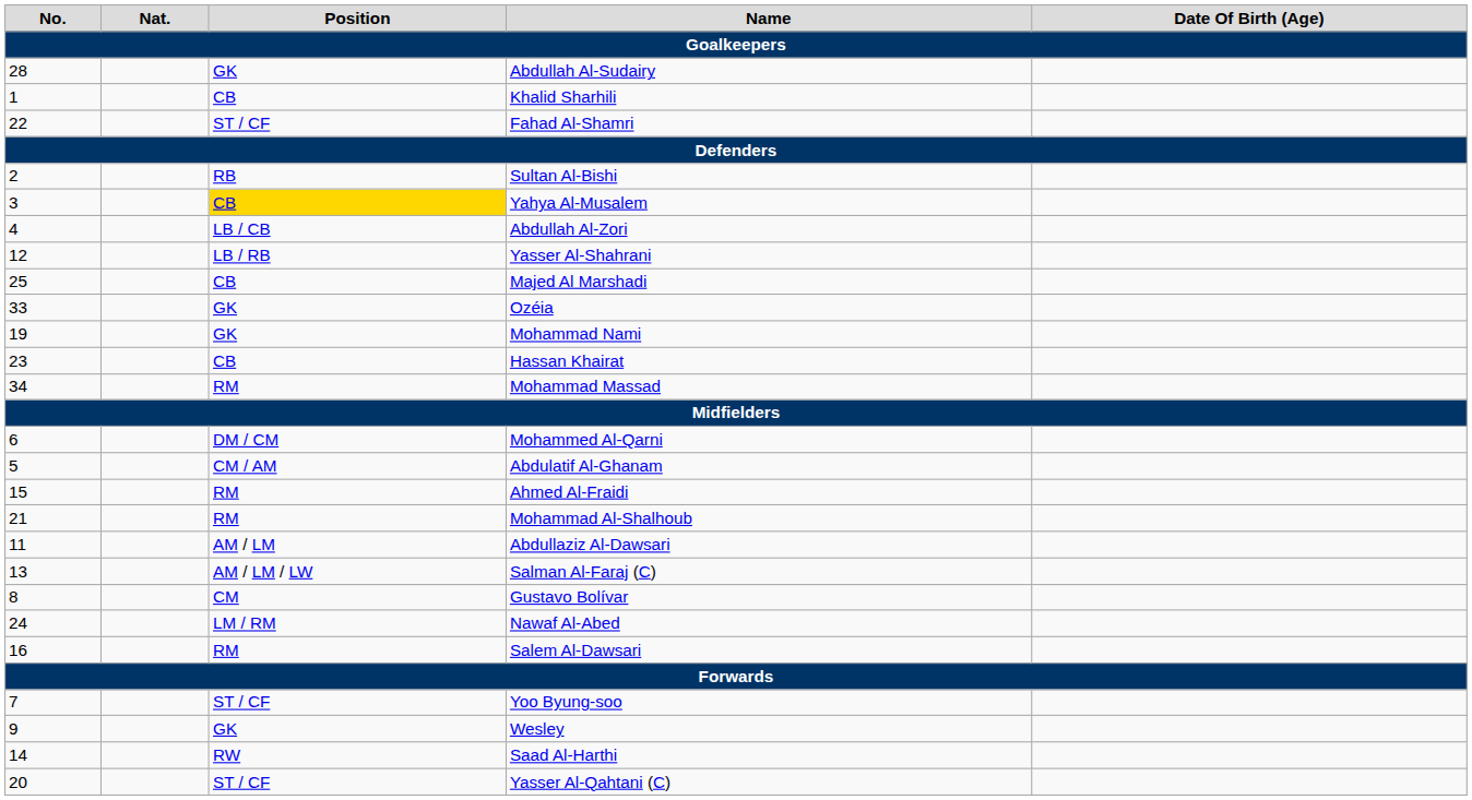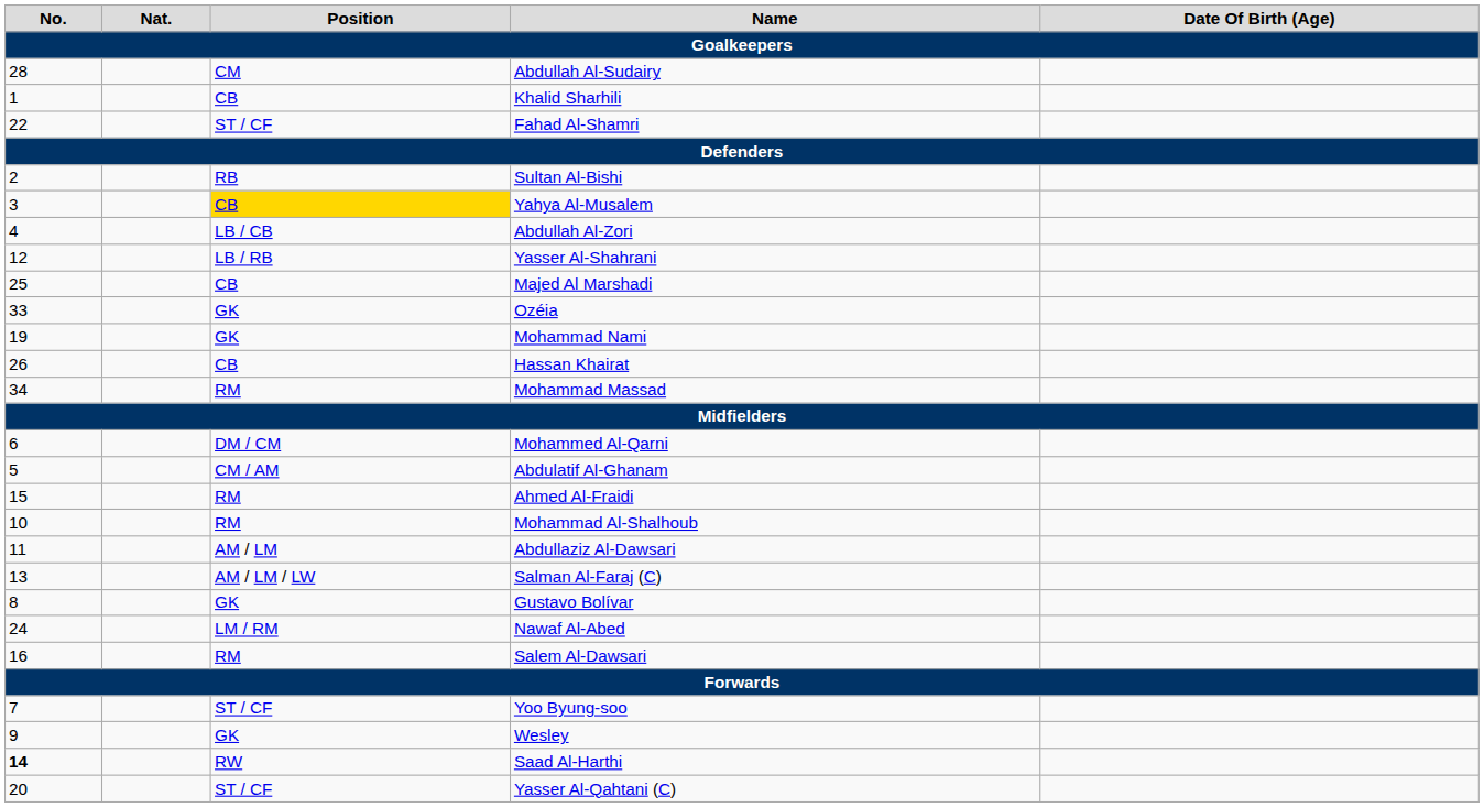Abdullah Al-Sudairy | Position: GK -> CM
Hassan Khairat | No.: 23 -> 26
Mohammad Al-Shalhoub | No.: 21 -> 10
Gustavo Bolívar | Position: CM -> GK
Saad Al-Harthi | No.: normal -> bold
